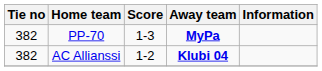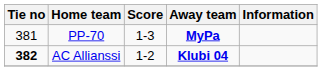PP-70 | Tie no: 382 -> 381
AC Allianssi | Tie no: normal -> bold
